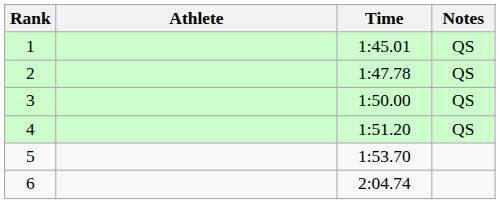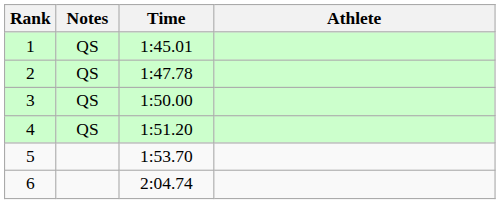columns swapped: Athlete <-> Notes
